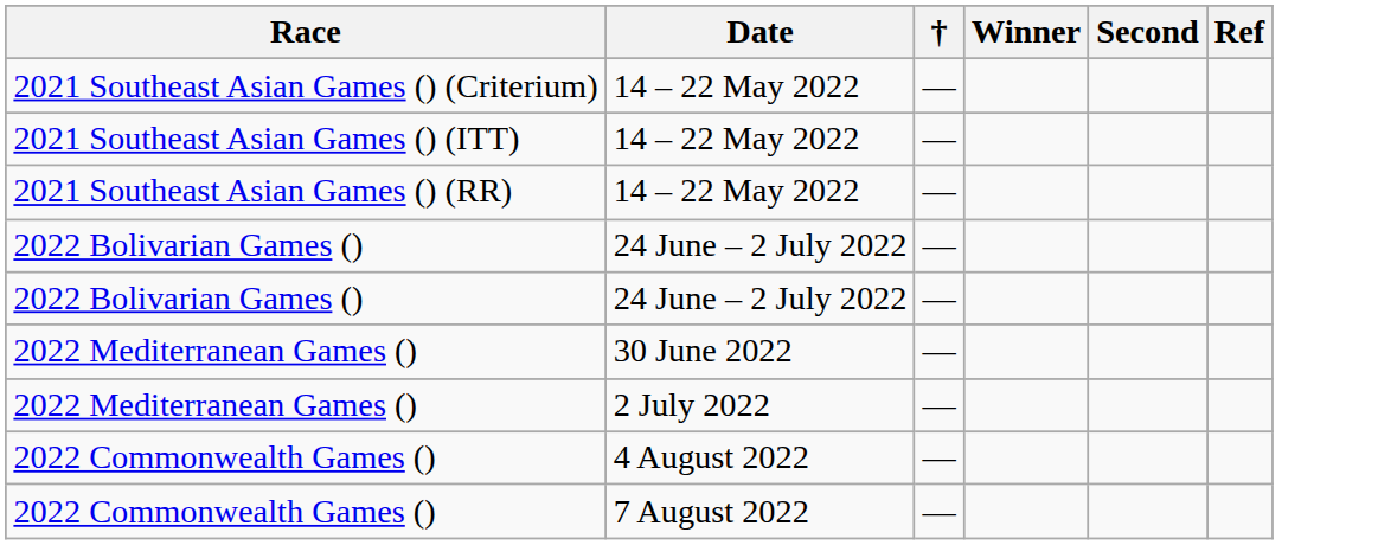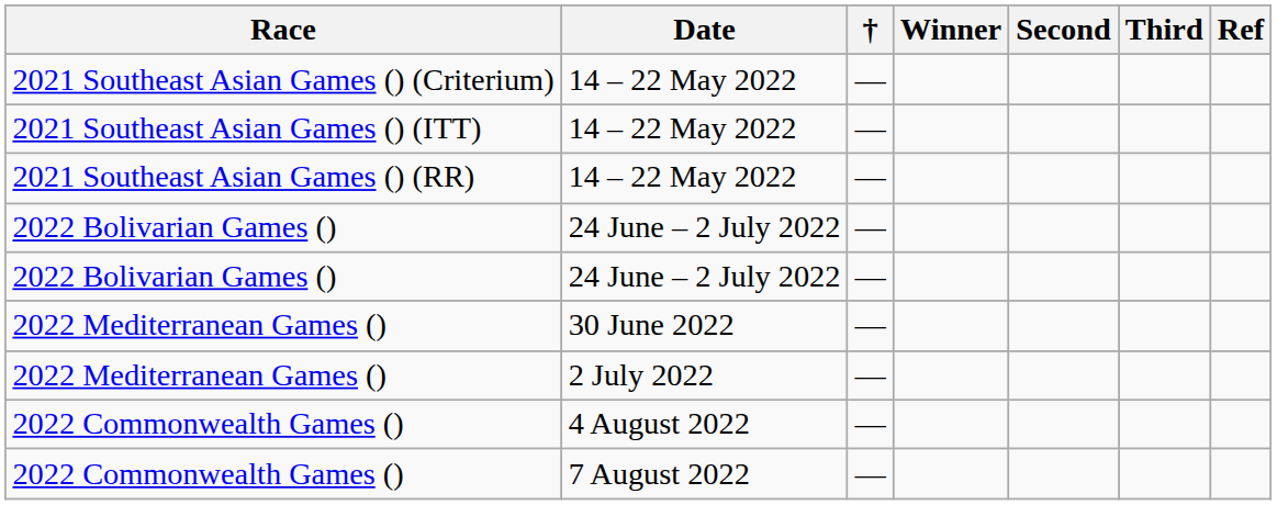+ column: Third
